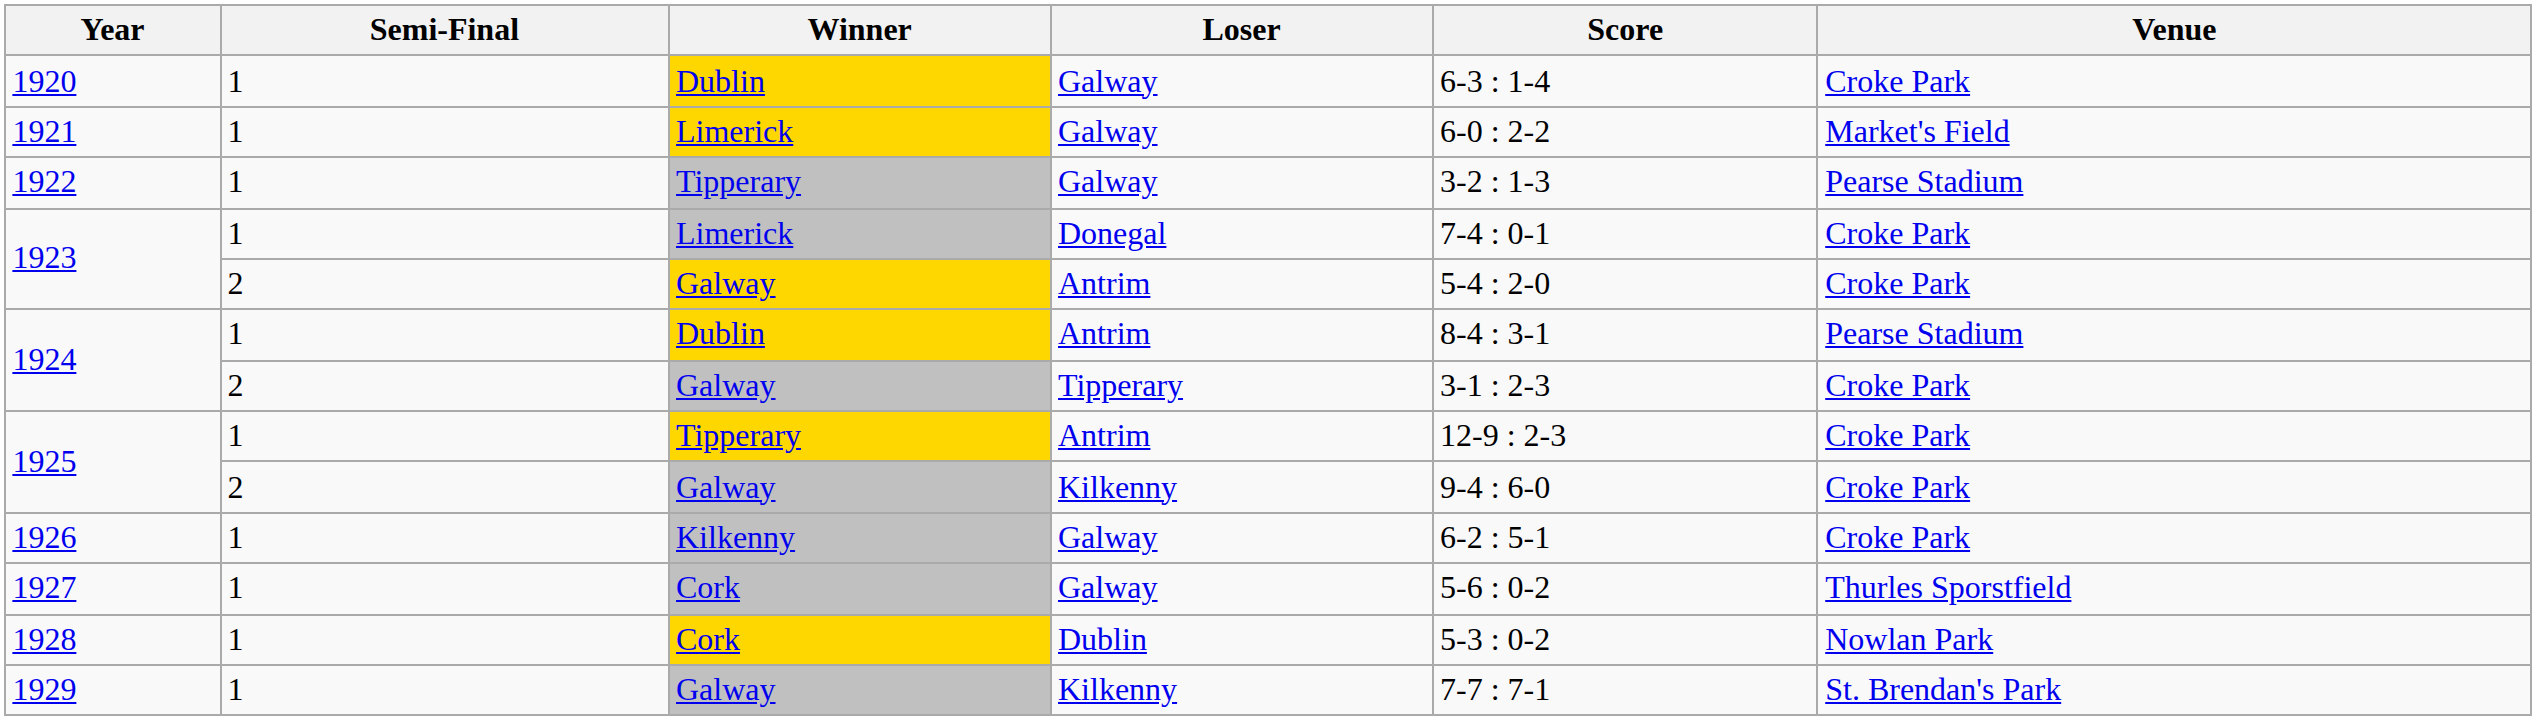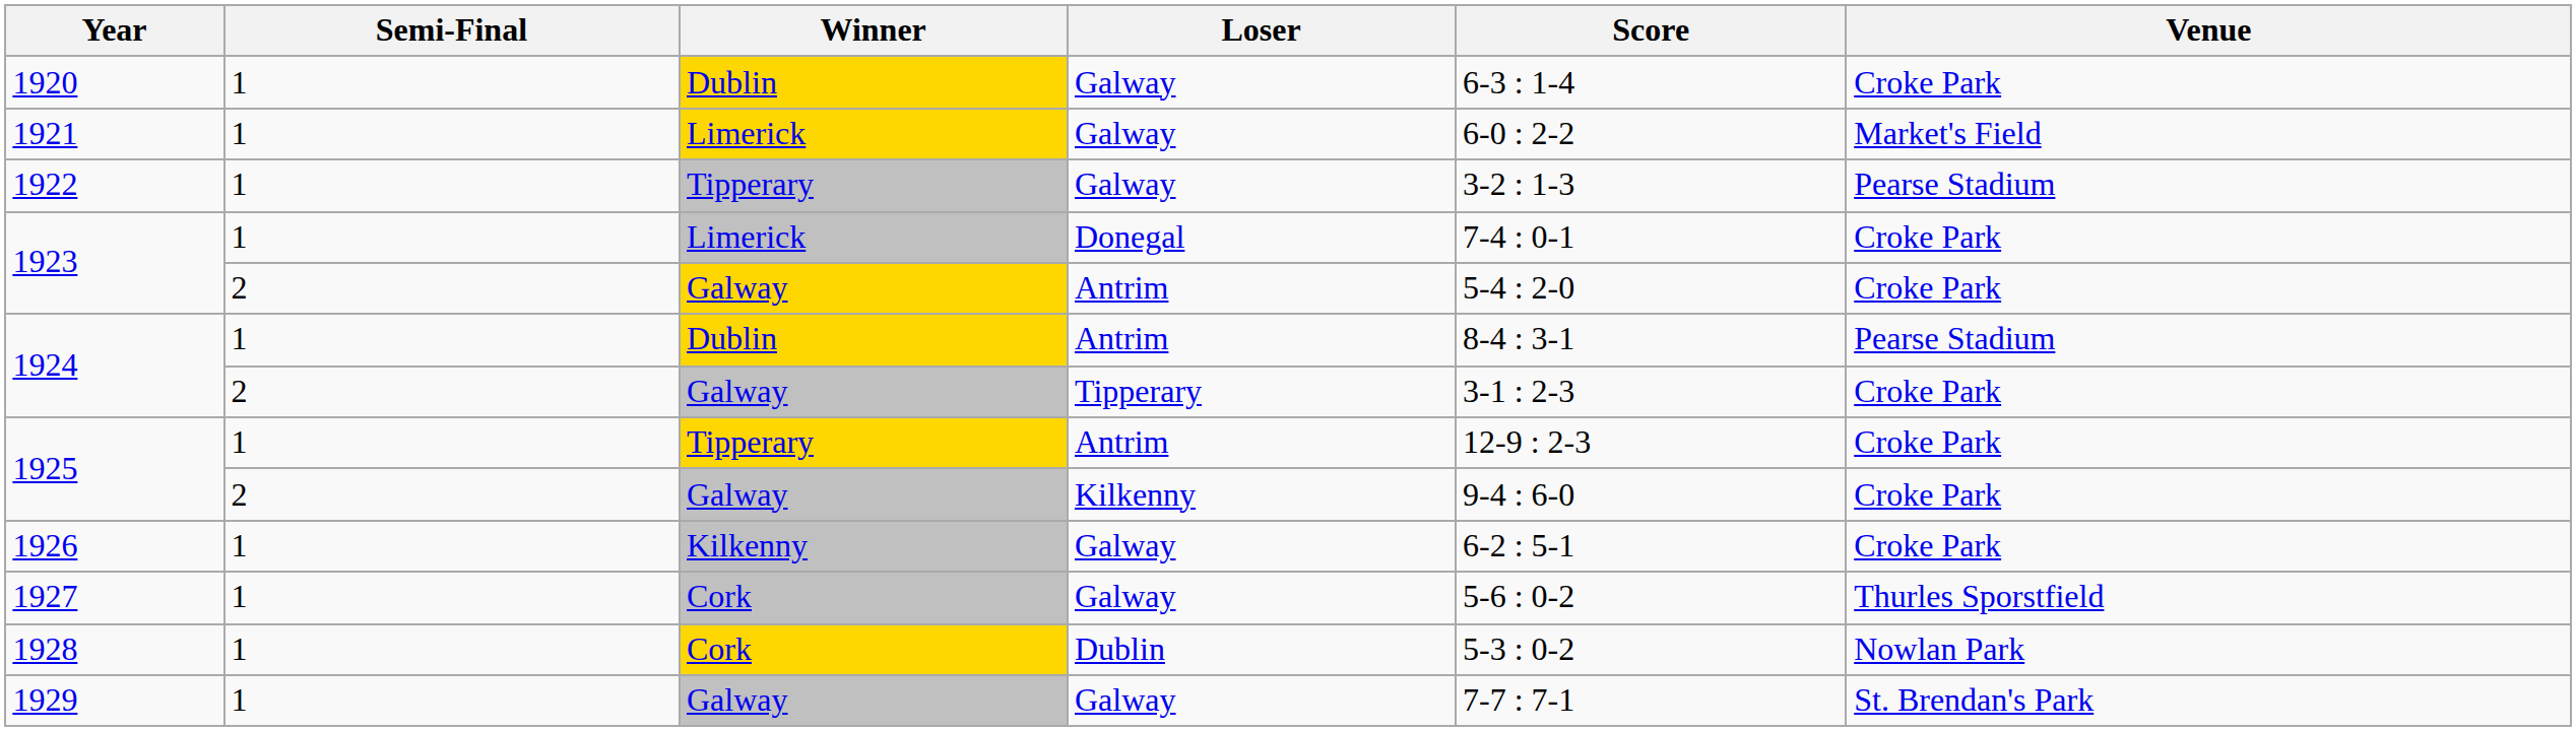1929 | Loser: Kilkenny -> Galway
